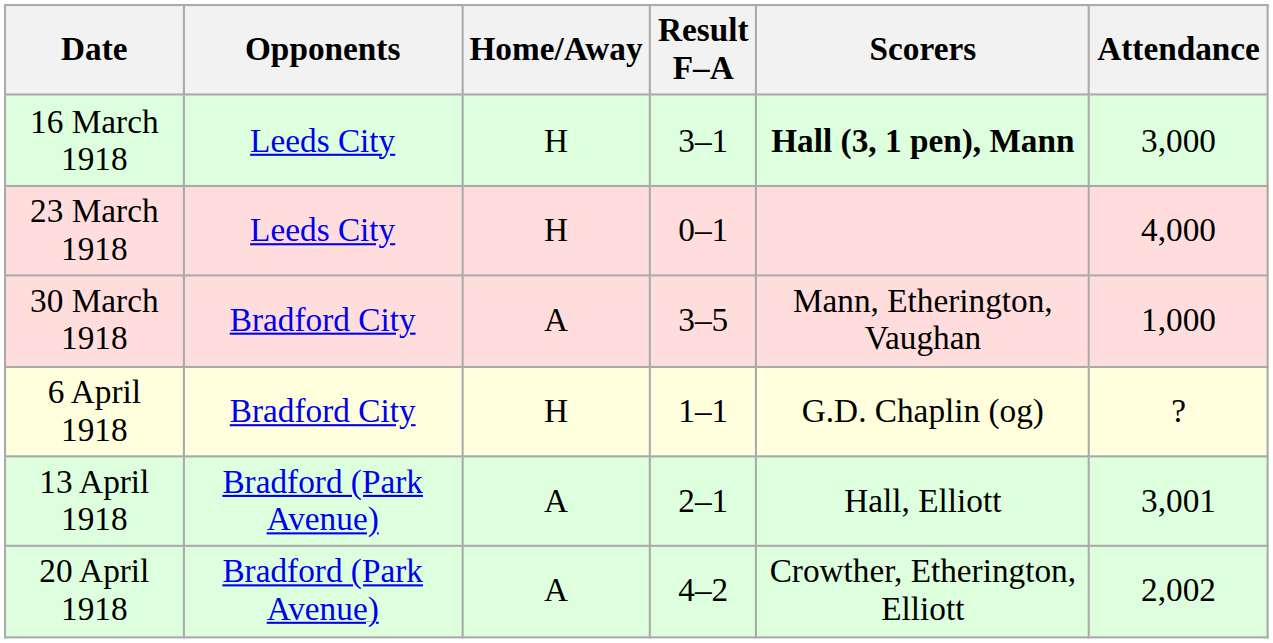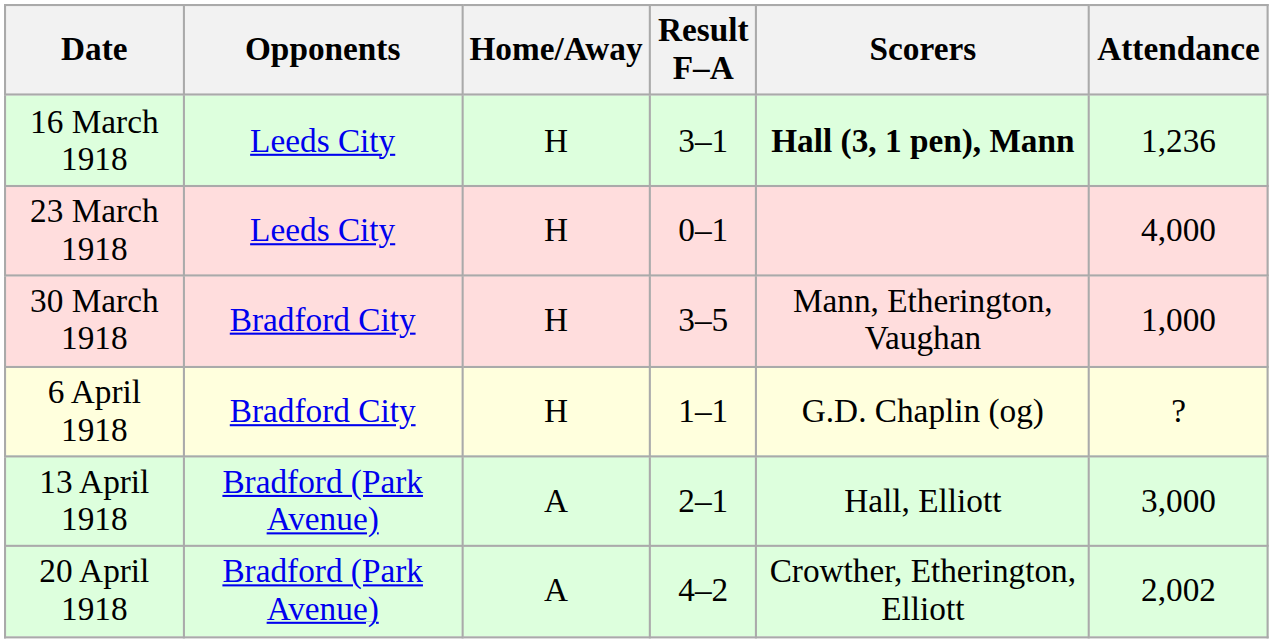16 March 1918 | Attendance: 3,000 -> 1,236
30 March 1918 | Home/Away: A -> H
13 April 1918 | Attendance: 3,001 -> 3,000
